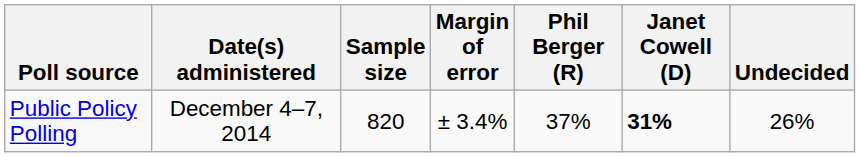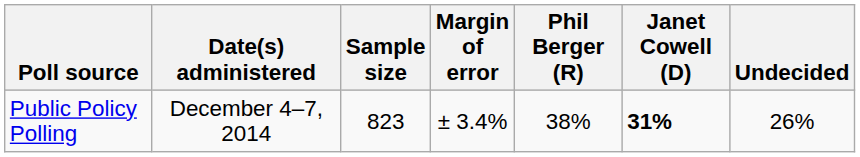Public Policy Polling | Sample size: 820 -> 823
Public Policy Polling | Phil Berger (R): 37% -> 38%
